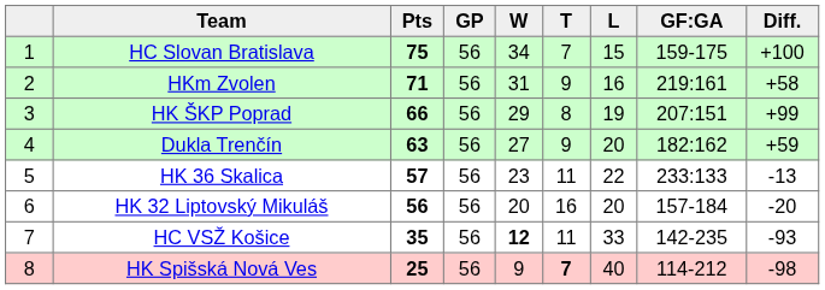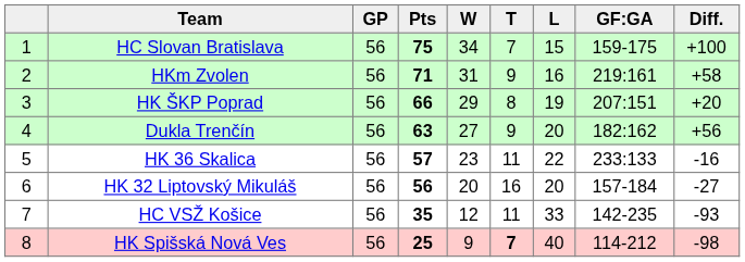columns swapped: GP <-> Pts
HK ŠKP Poprad | Diff.: +99 -> +20
Dukla Trenčín | Diff.: +59 -> +56
HK 36 Skalica | Diff.: -13 -> -16
HK 32 Liptovský Mikuláš | Diff.: -20 -> -27
HC VSŽ Košice | W: bold -> normal
